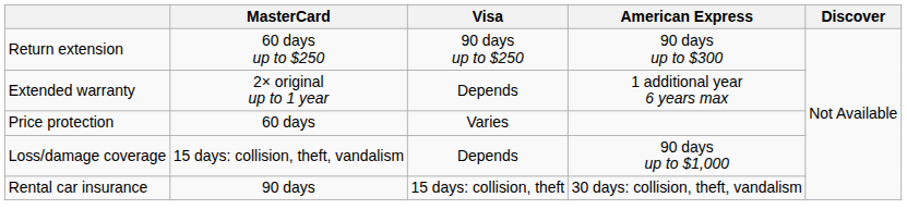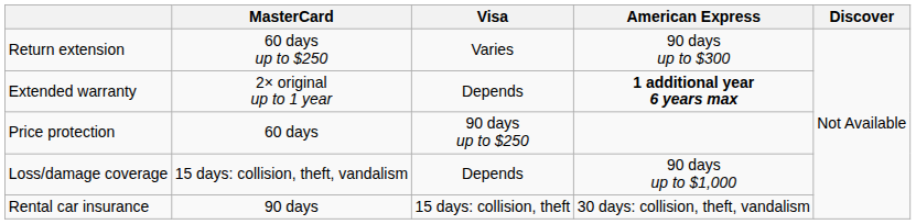Return extension | Visa: 90 days up to $250 -> Varies
Extended warranty | American Express: normal -> bold
Price protection | Visa: Varies -> 90 days up to $250
